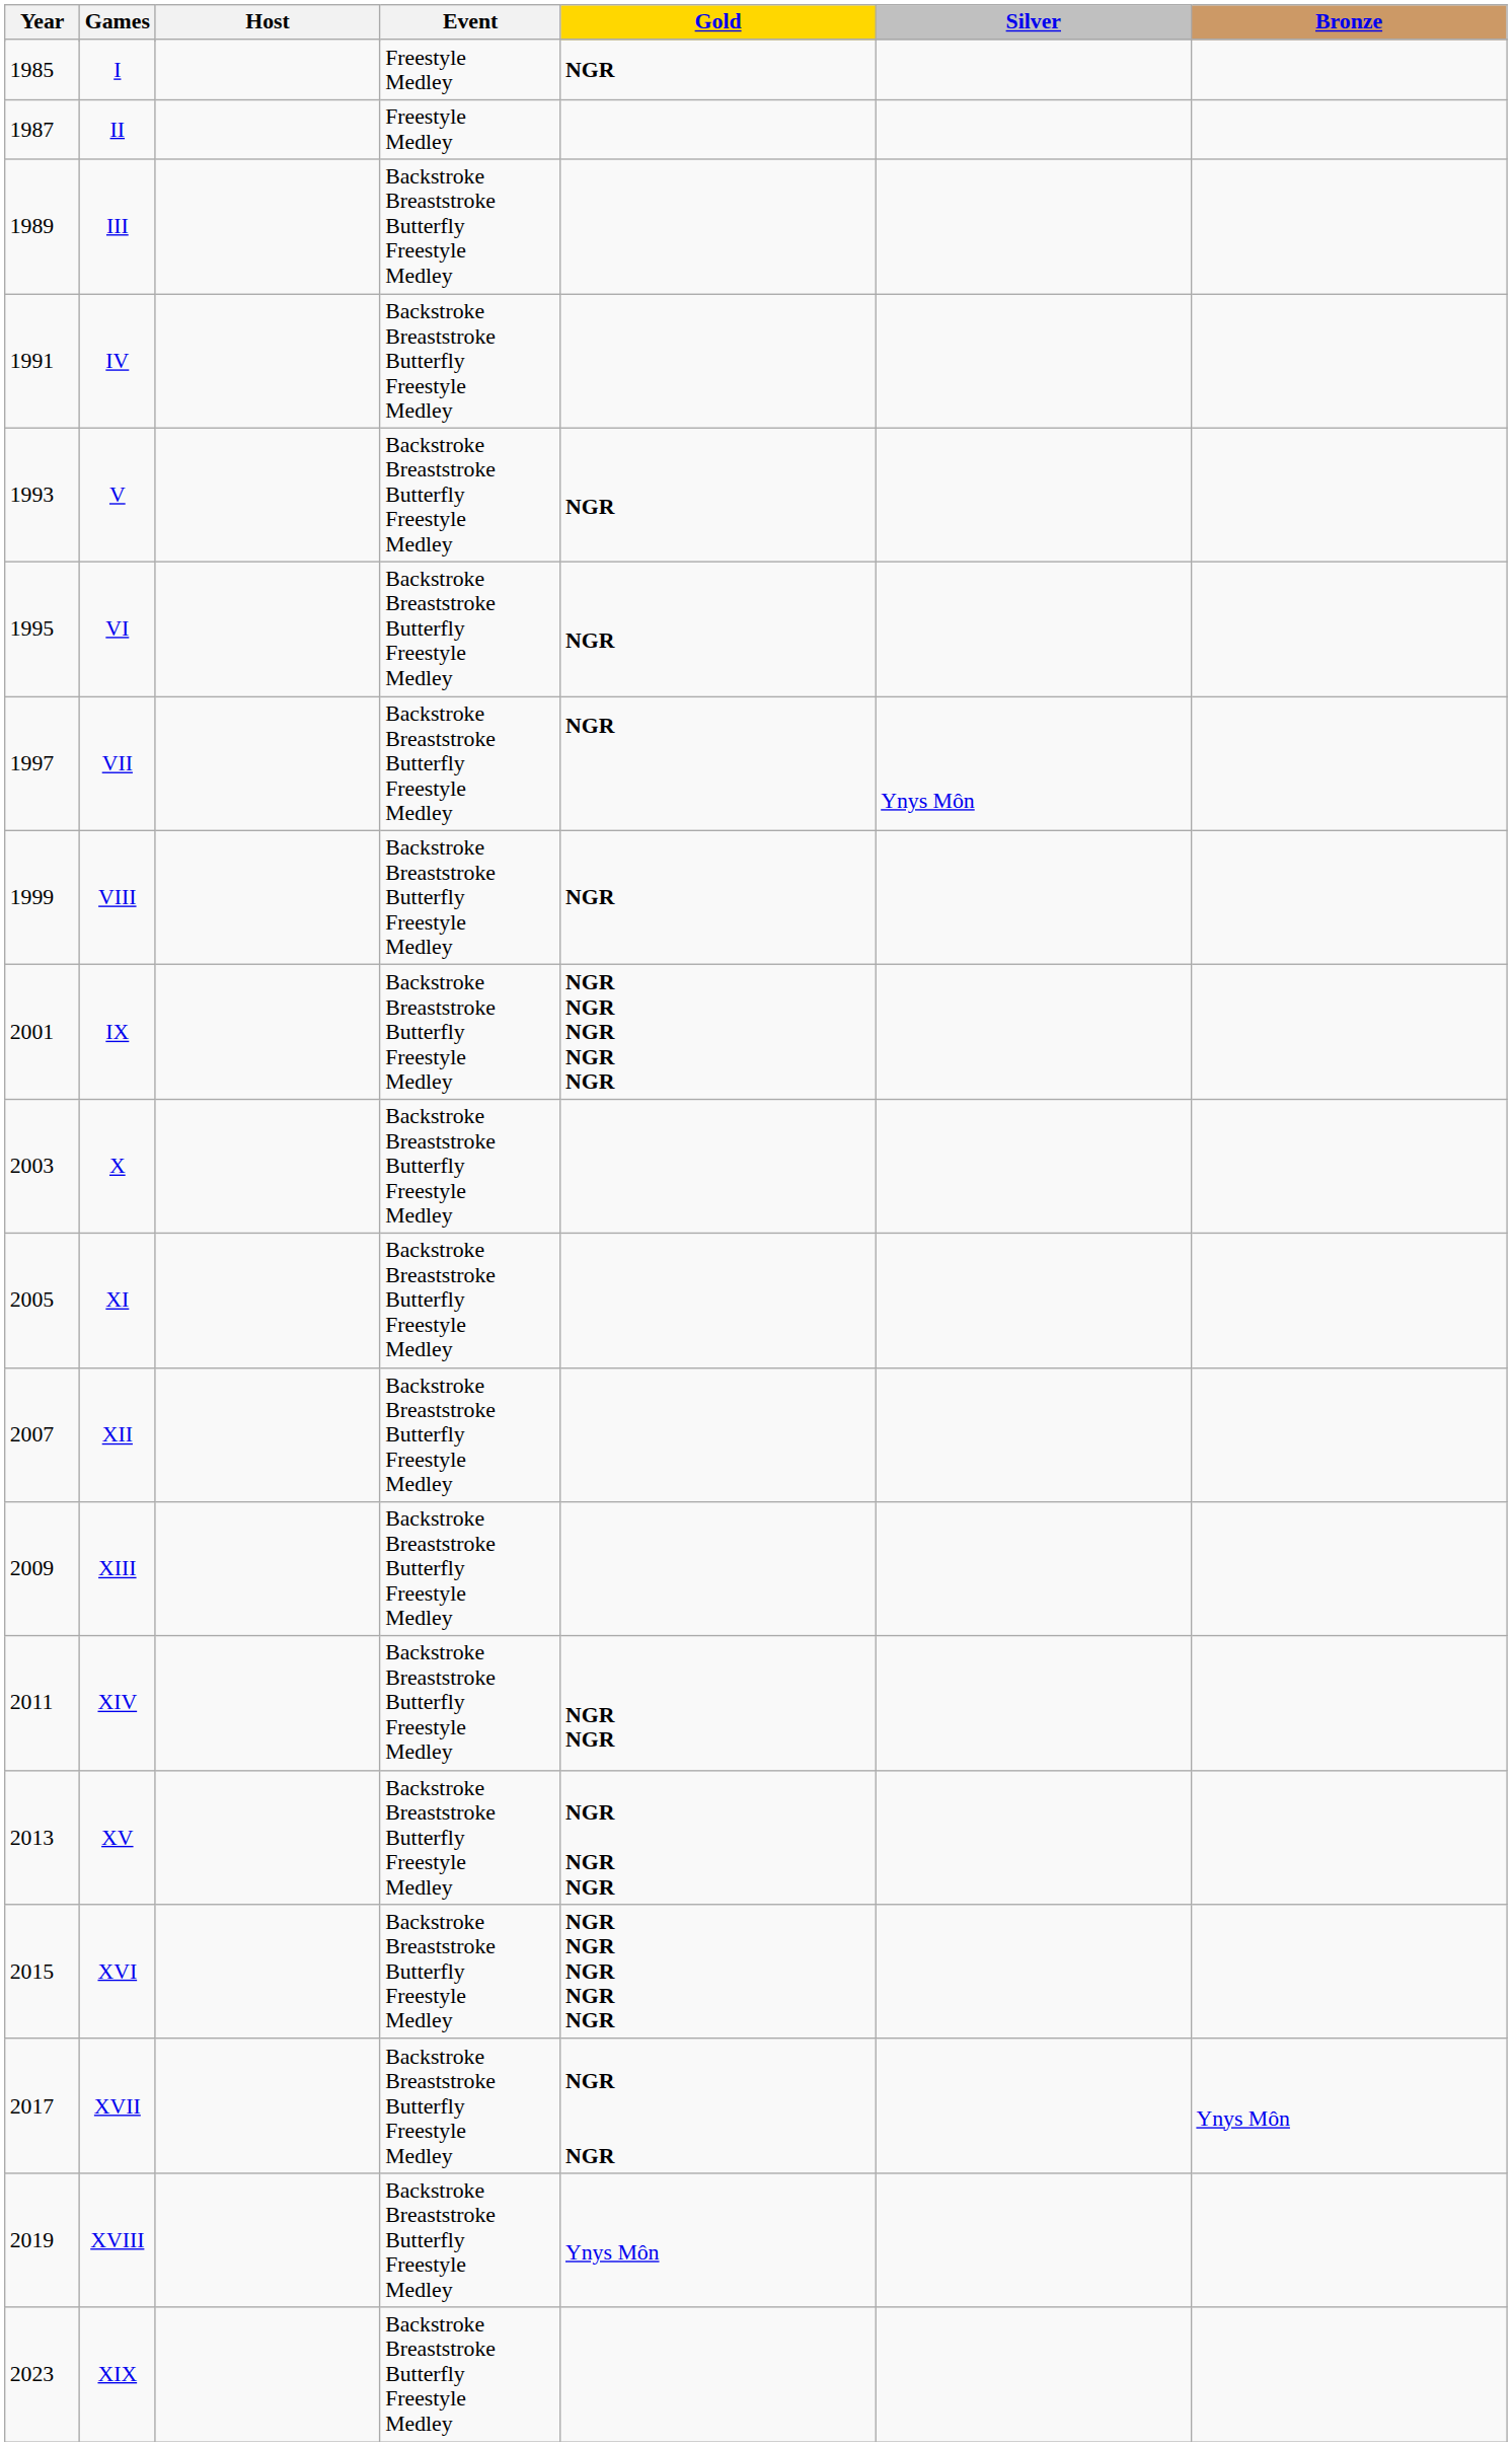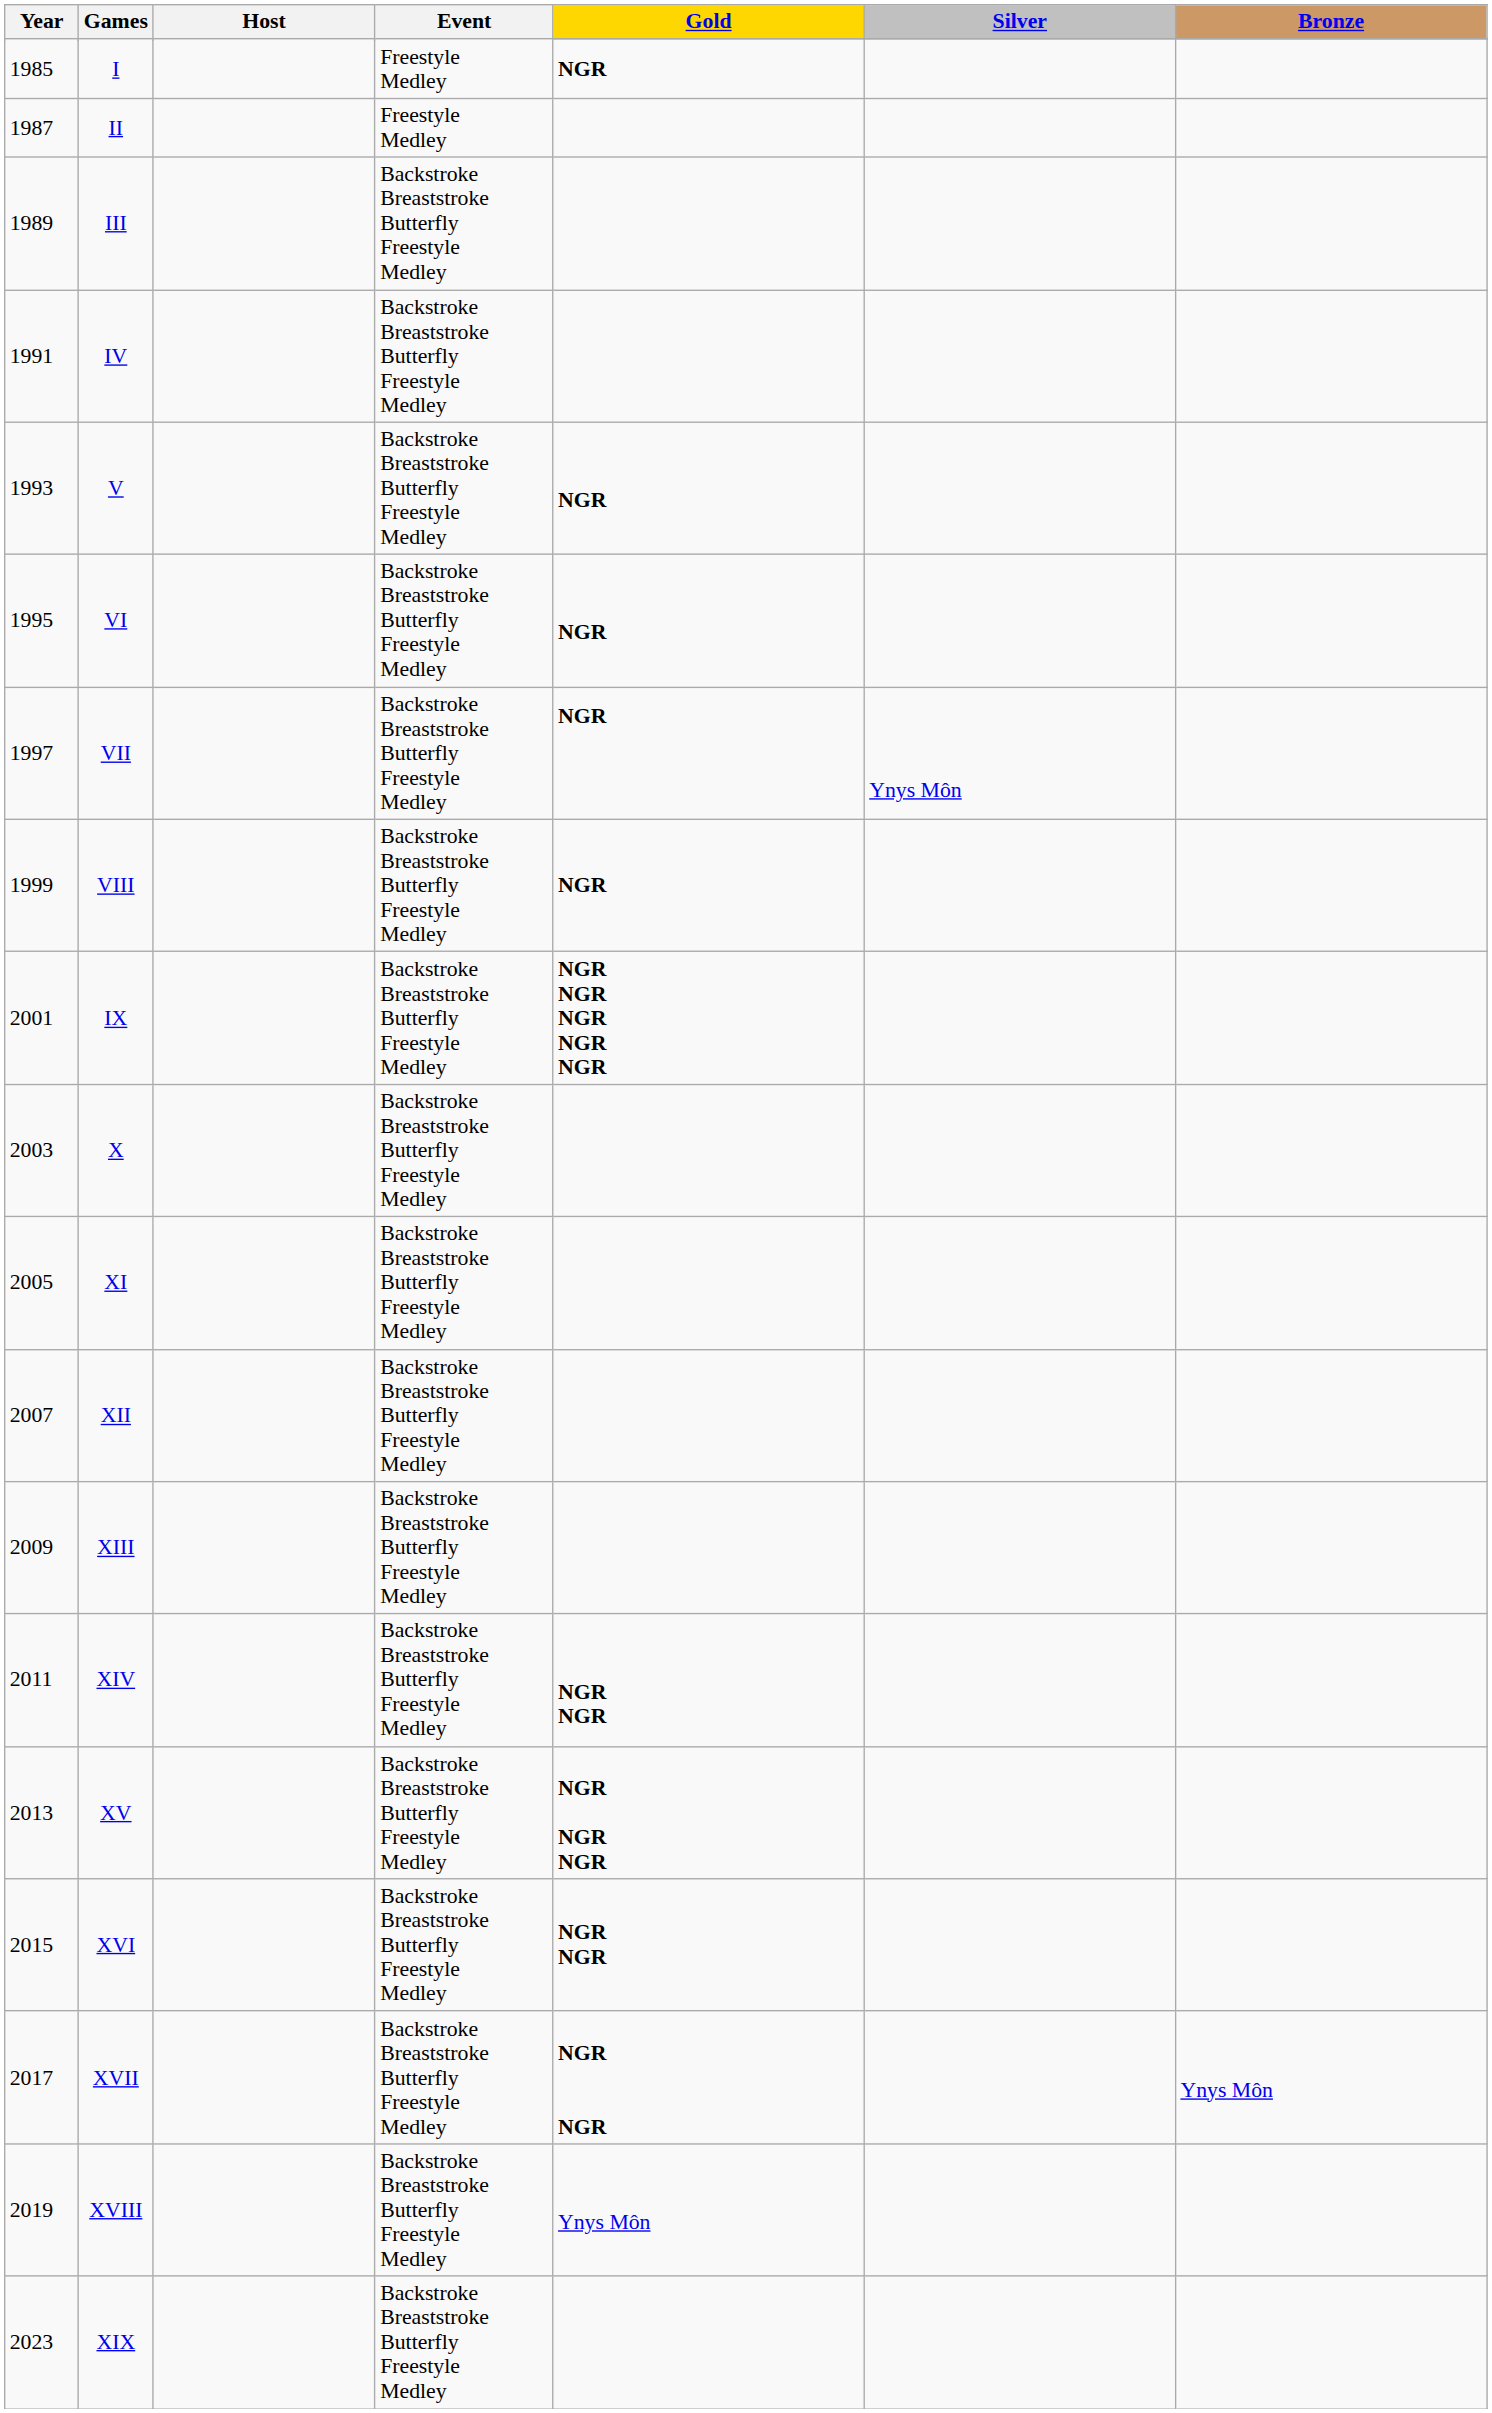XVI | Gold: NGR NGR NGR NGR NGR -> NGR NGR
